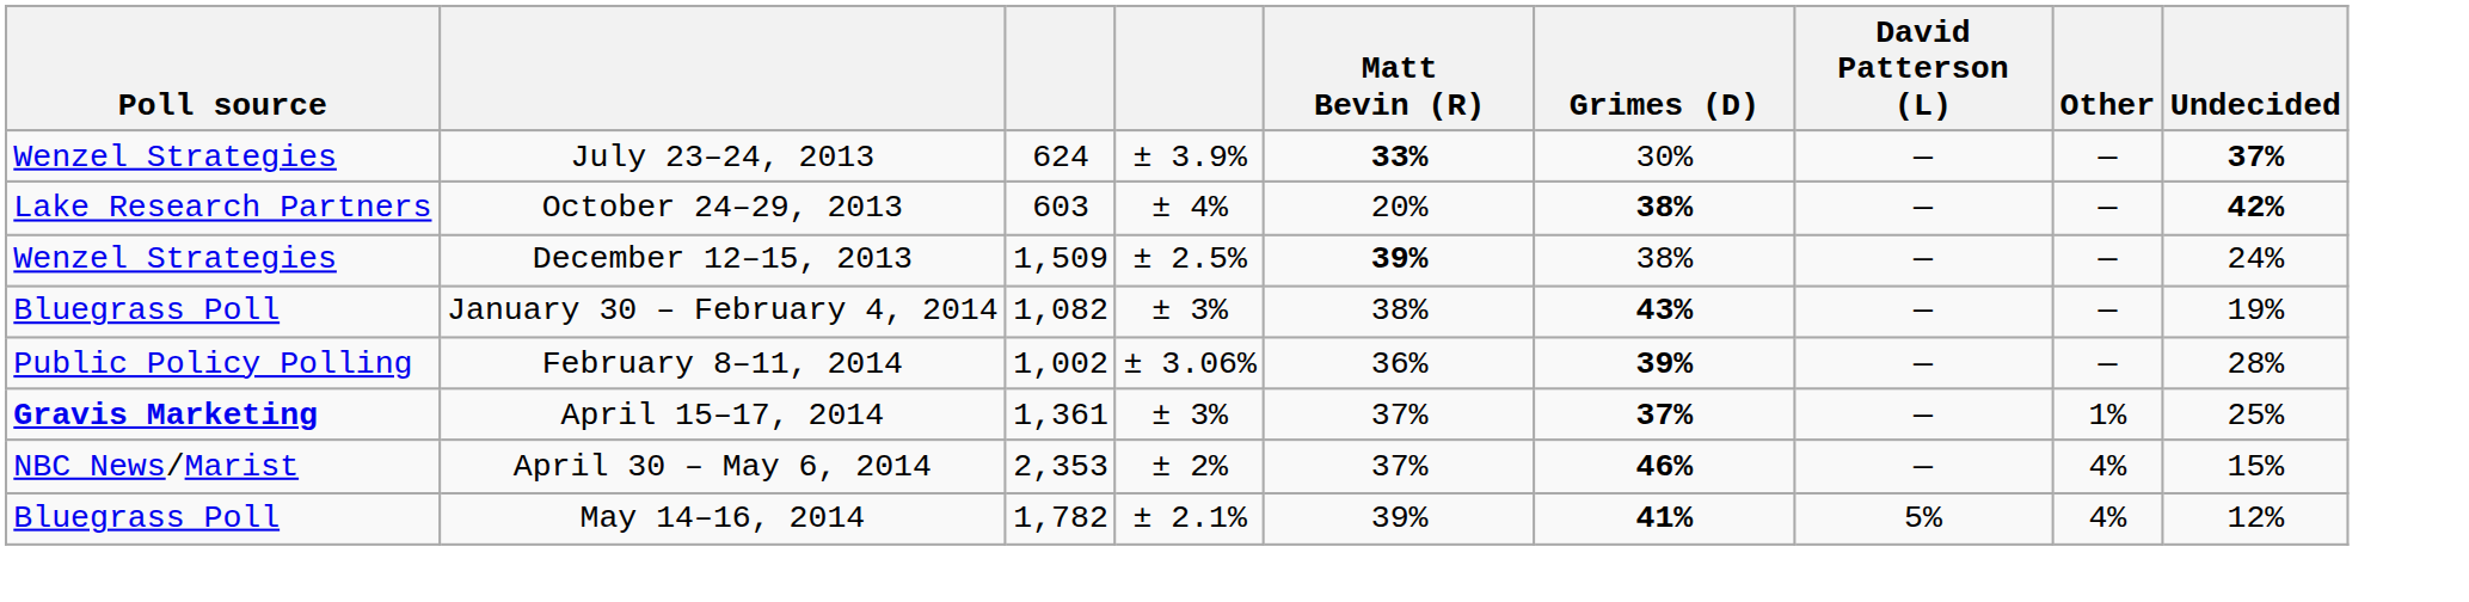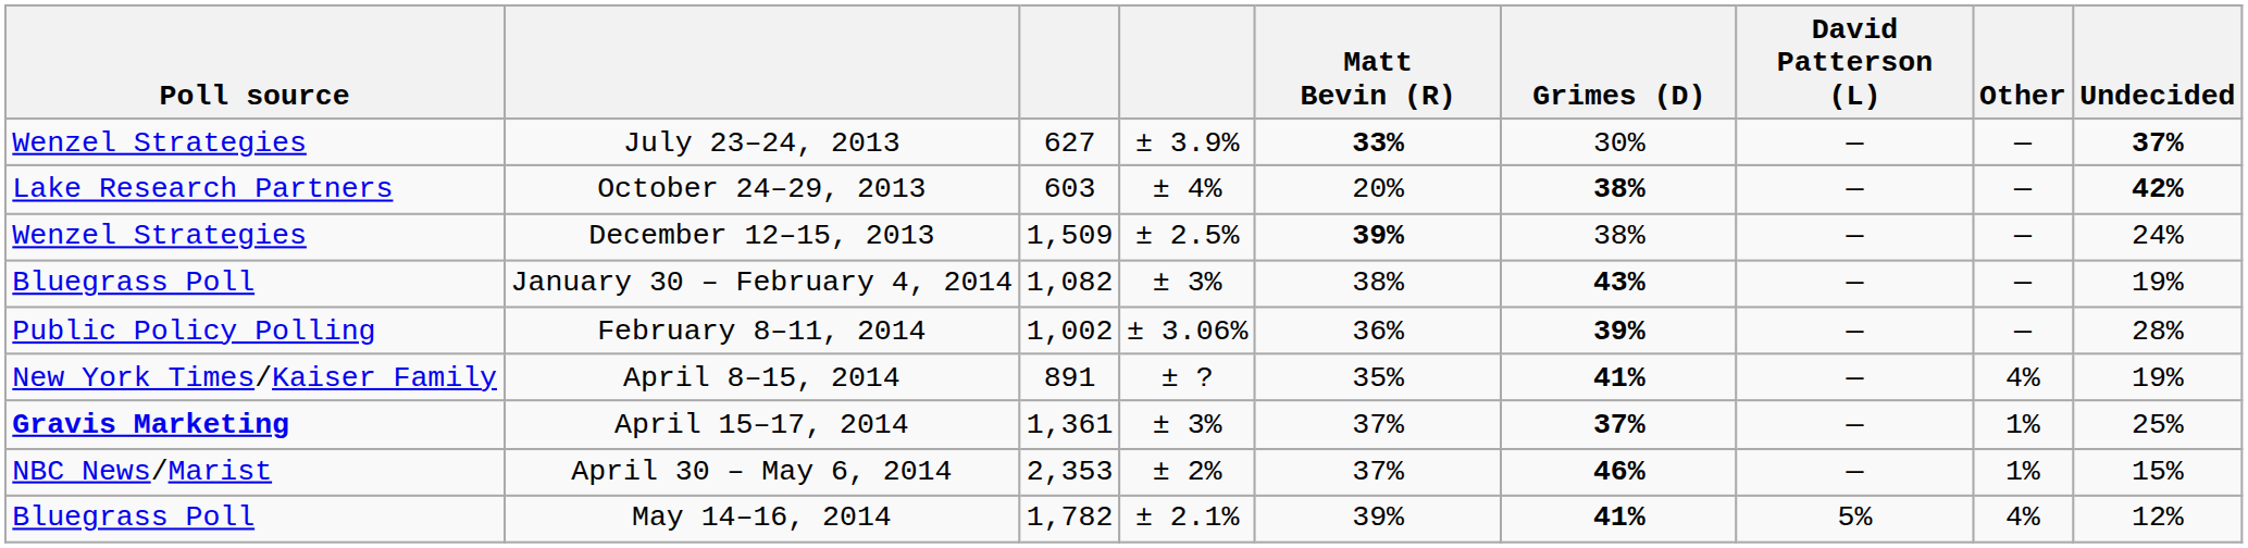July 23–24, 2013 | column 3: 624 -> 627
+ row: New York Times/Kaiser Family | April 8–15, 2014 | 891 | ± ? | 35% | 41% | — | 4% | 19%
April 30 – May 6, 2014 | Other: 4% -> 1%
